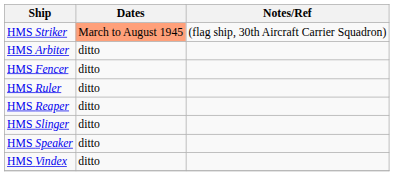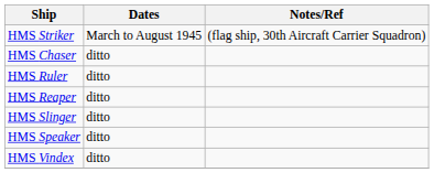HMS Striker | Dates: lightsalmon background -> no background
- row: HMS Arbiter | ditto
+ row: HMS Chaser | ditto
- row: HMS Fencer | ditto
